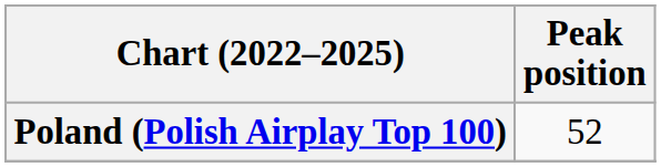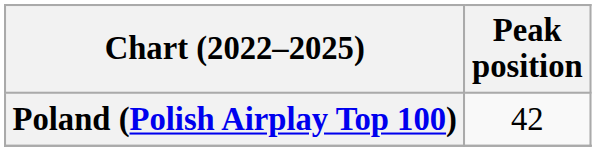Poland (Polish Airplay Top 100) | Peak position: 52 -> 42
